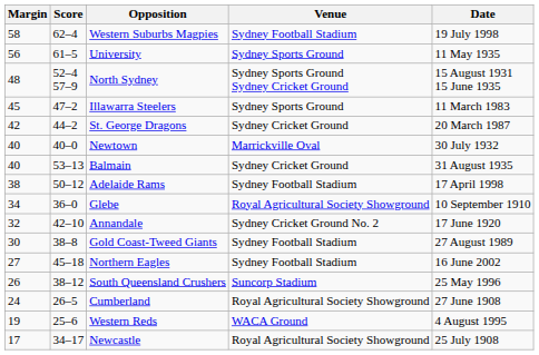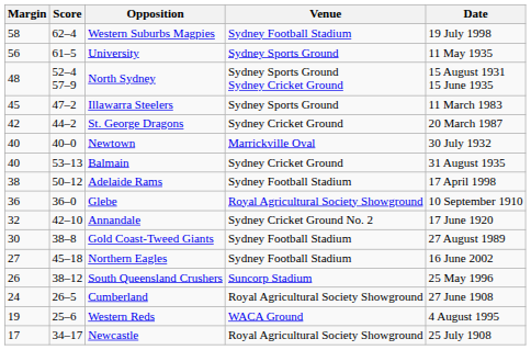Glebe | Margin: 34 -> 36
